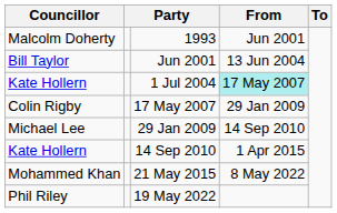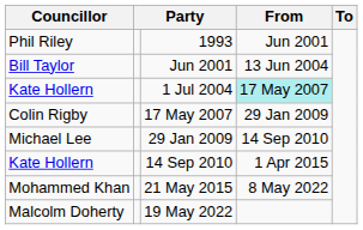1993 | Councillor: Malcolm Doherty -> Phil Riley
19 May 2022 | Councillor: Phil Riley -> Malcolm Doherty
